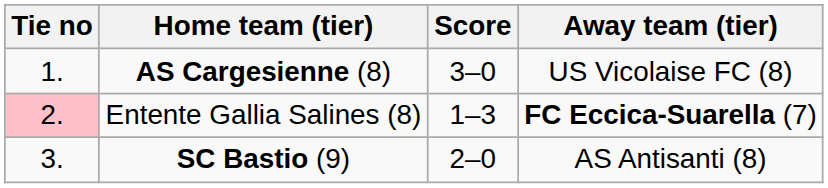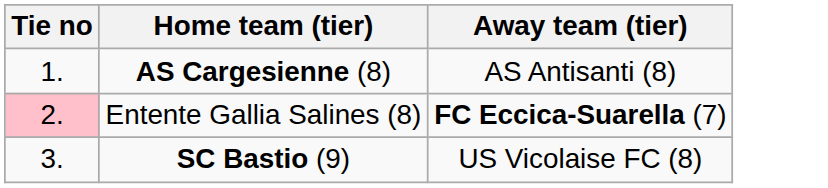- column: Score | 3–0 | 1–3 | 2–0
AS Cargesienne (8) | Away team (tier): US Vicolaise FC (8) -> AS Antisanti (8)
SC Bastio (9) | Away team (tier): AS Antisanti (8) -> US Vicolaise FC (8)
